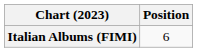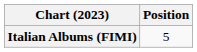Italian Albums (FIMI) | Position: 6 -> 5
